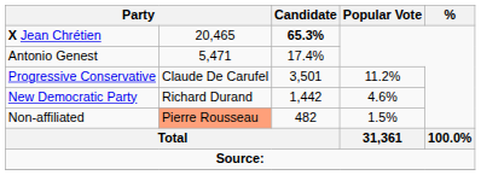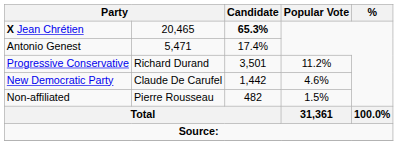Progressive Conservative | column 2: Claude De Carufel -> Richard Durand
New Democratic Party | column 2: Richard Durand -> Claude De Carufel
Non-affiliated | column 2: lightsalmon background -> no background
